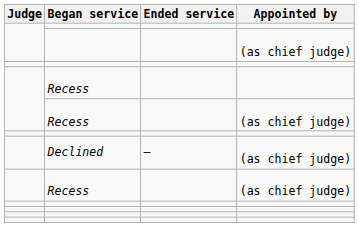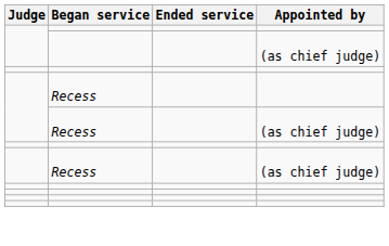- row: Declined | – | (as chief judge)
